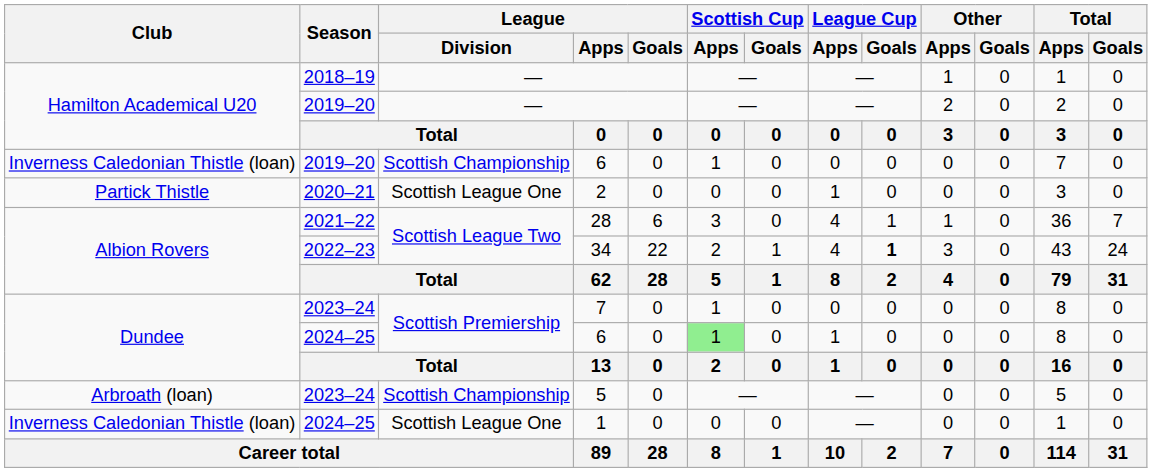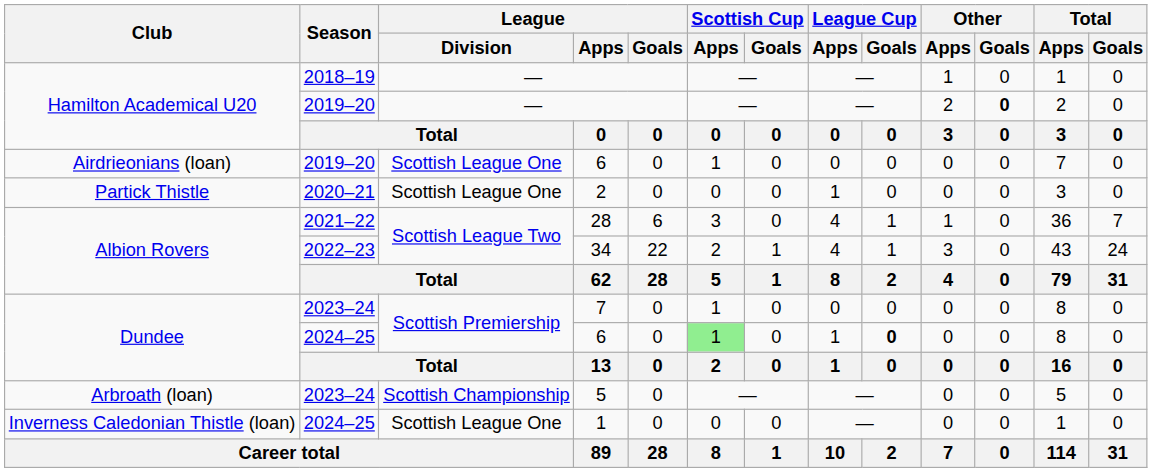2019–20 / — | Other / Goals: normal -> bold
2019–20 / 6 | Club: Inverness Caledonian Thistle (loan) -> Airdrieonians (loan)
2019–20 / 6 | League / Division: Scottish Championship -> Scottish League One
34 | League Cup / Goals: bold -> normal
2024–25 / 6 | League Cup / Goals: normal -> bold
